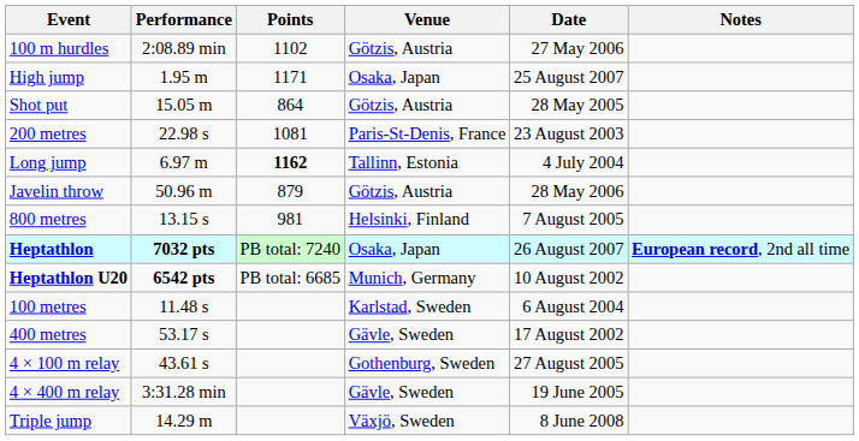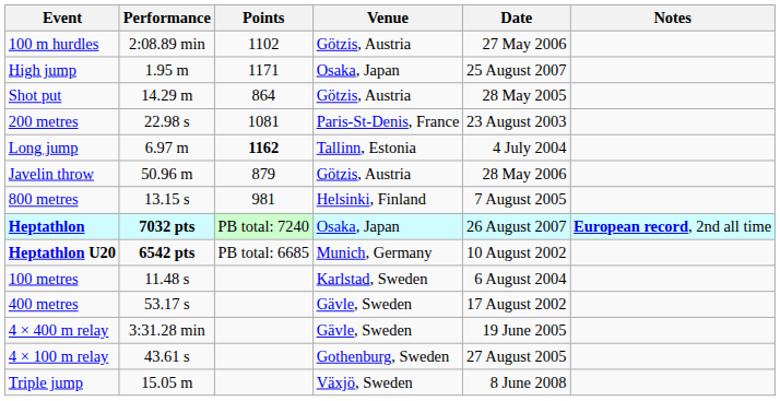Shot put | Performance: 15.05 m -> 14.29 m
rows swapped: 4 × 100 m relay <-> 4 × 400 m relay
Triple jump | Performance: 14.29 m -> 15.05 m
